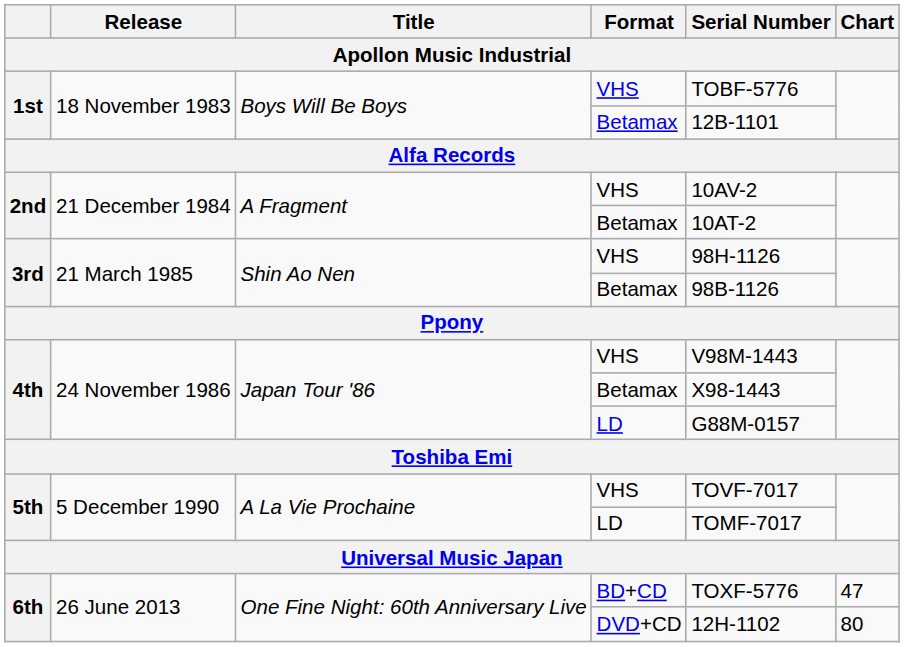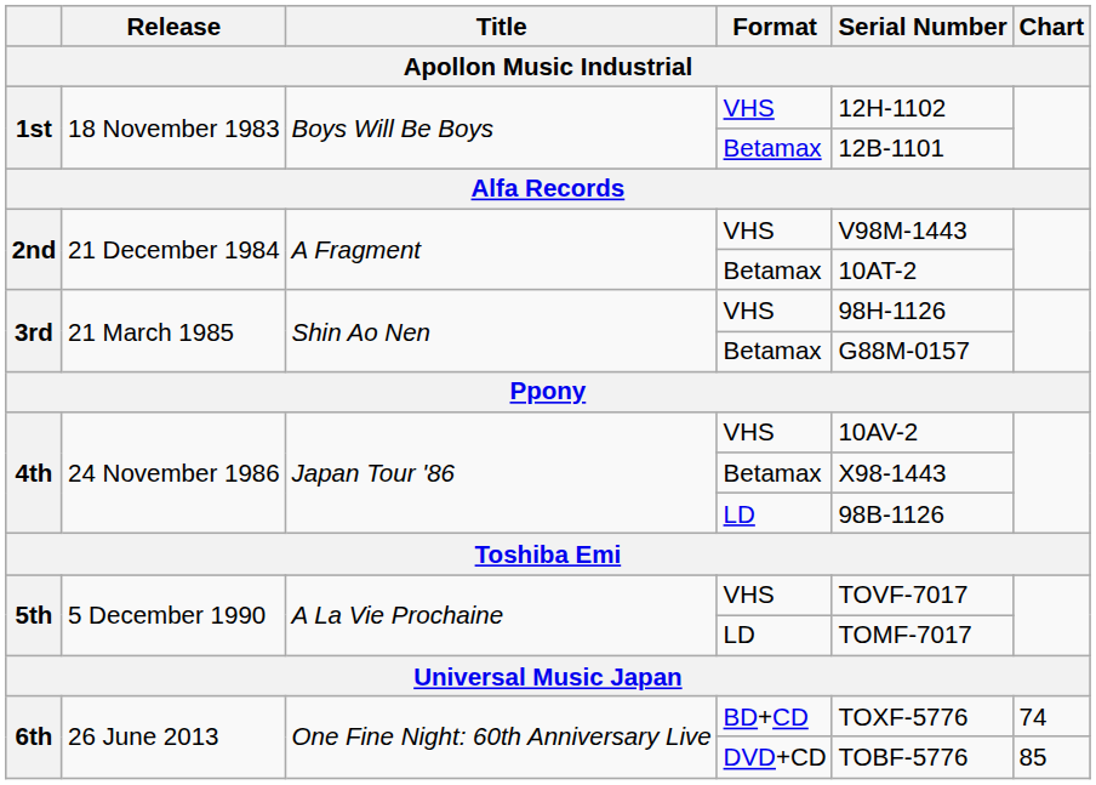1st / VHS | Serial Number: TOBF-5776 -> 12H-1102
2nd / VHS | Serial Number: 10AV-2 -> V98M-1443
3rd / Betamax | Serial Number: 98B-1126 -> G88M-0157
4th / VHS | Serial Number: V98M-1443 -> 10AV-2
4th / LD | Serial Number: G88M-0157 -> 98B-1126
6th / BD+CD | Chart: 47 -> 74
6th / DVD+CD | Serial Number: 12H-1102 -> TOBF-5776
6th / DVD+CD | Chart: 80 -> 85
